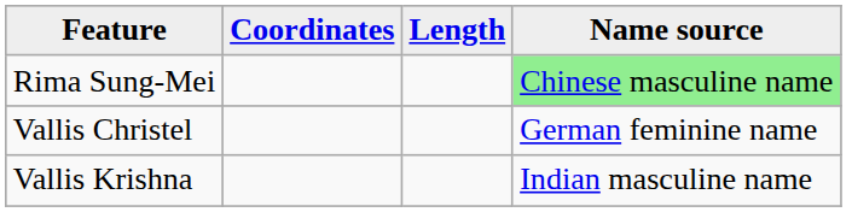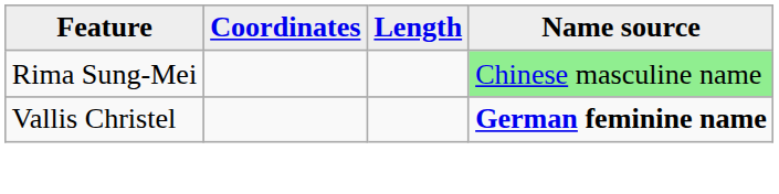Vallis Christel | Name source: normal -> bold
- row: Vallis Krishna | Indian masculine name
